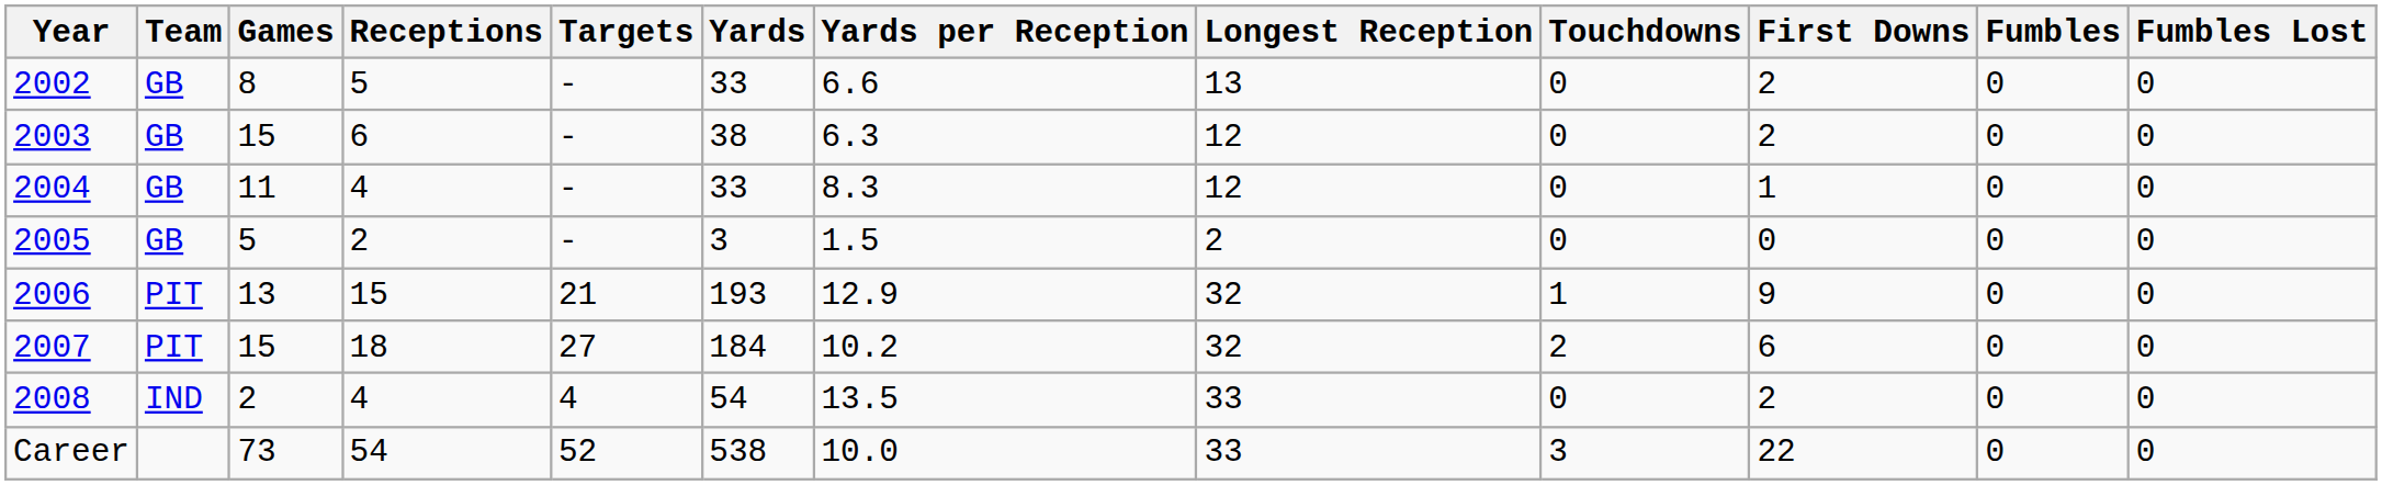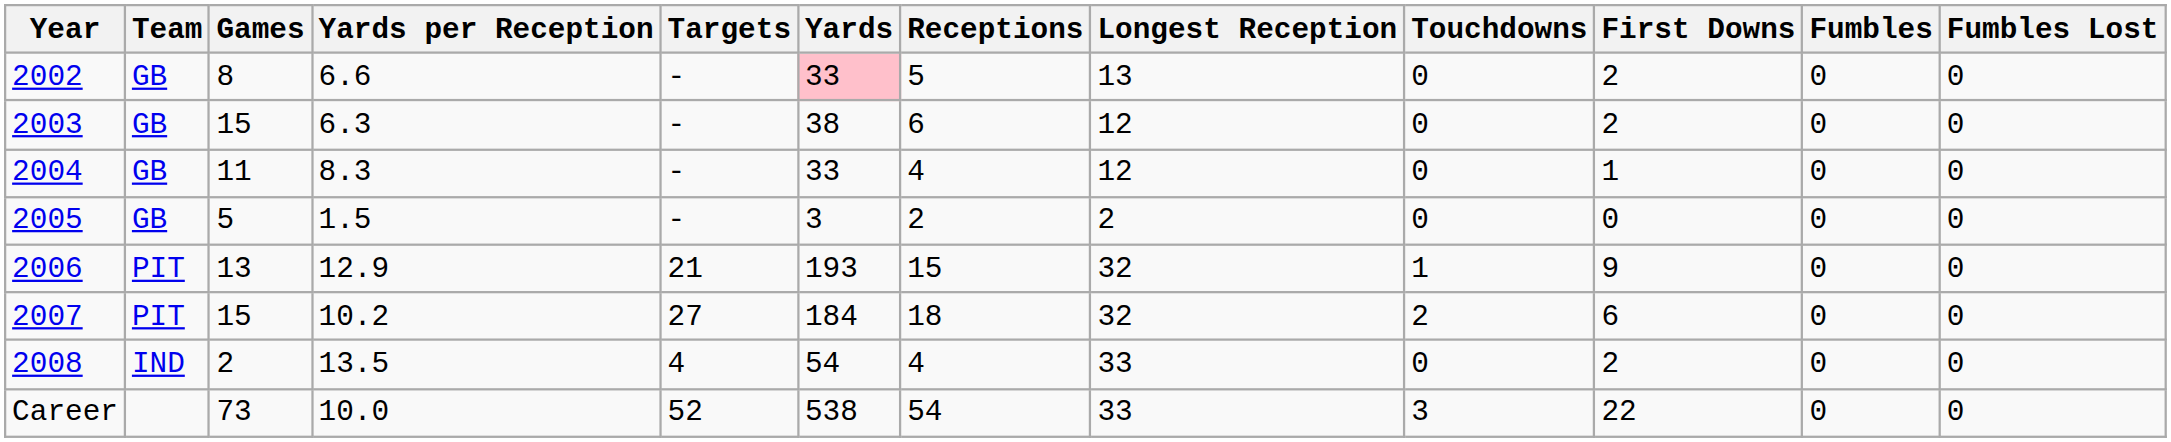columns swapped: Receptions <-> Yards per Reception
2002 | Yards: no background -> pink background
